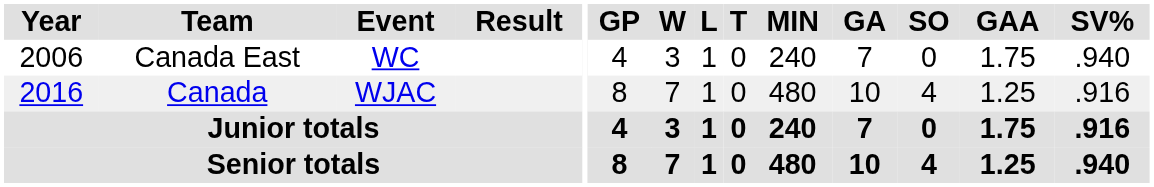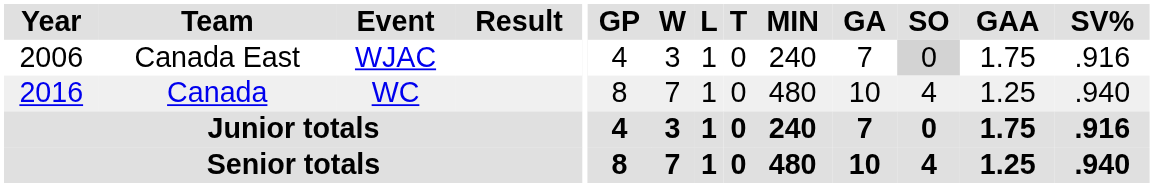Canada East | Event: WC -> WJAC
Canada East | SO: no background -> lightgrey background
Canada East | SV%: .940 -> .916
Canada | Event: WJAC -> WC
Canada | SV%: .916 -> .940
